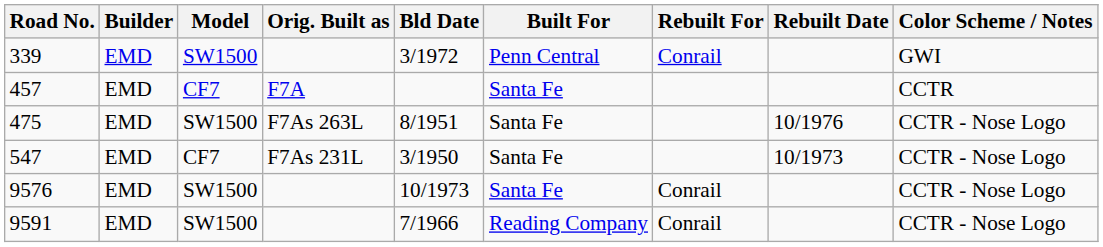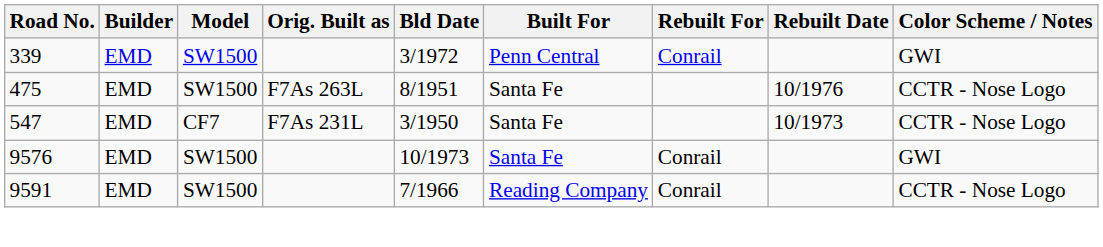- row: 457 | EMD | CF7 | F7A | Santa Fe | CCTR
9576 | Color Scheme / Notes: CCTR - Nose Logo -> GWI
